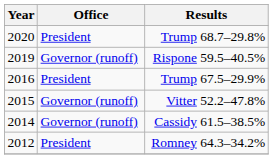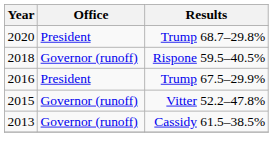Rispone 59.5–40.5% | Year: 2019 -> 2018
Cassidy 61.5–38.5% | Year: 2014 -> 2013
- row: 2012 | President | Romney 64.3–34.2%
